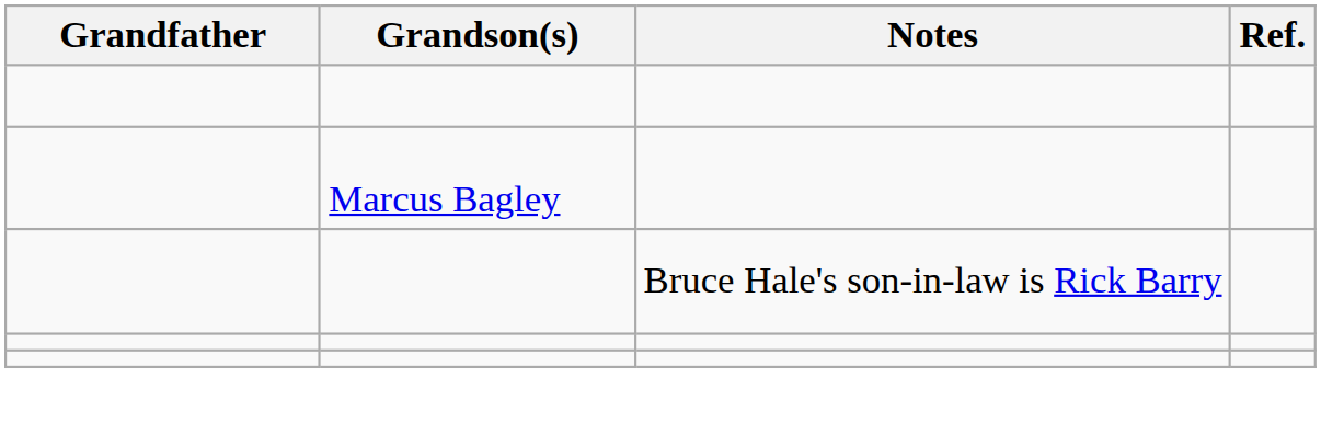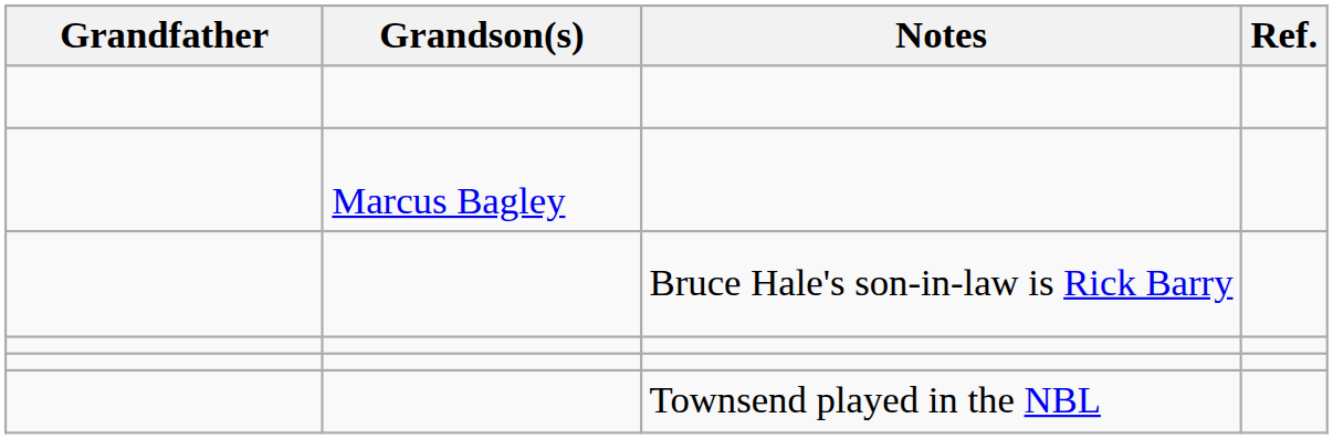+ row: Townsend played in the NBL
